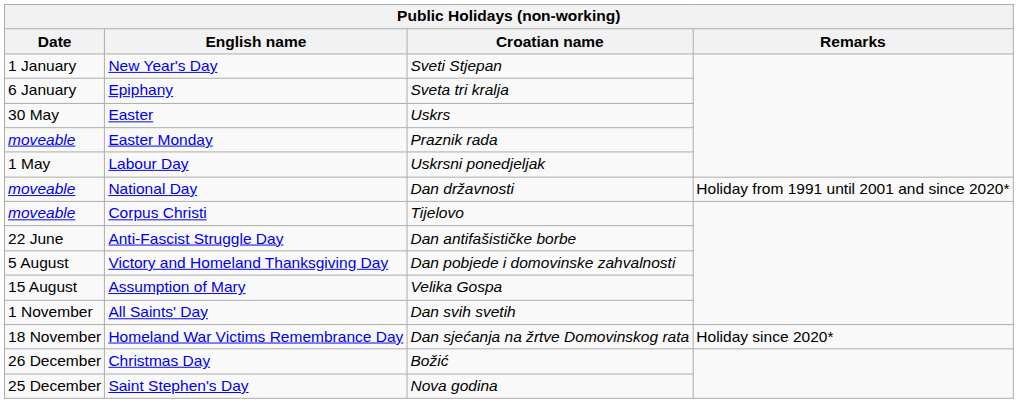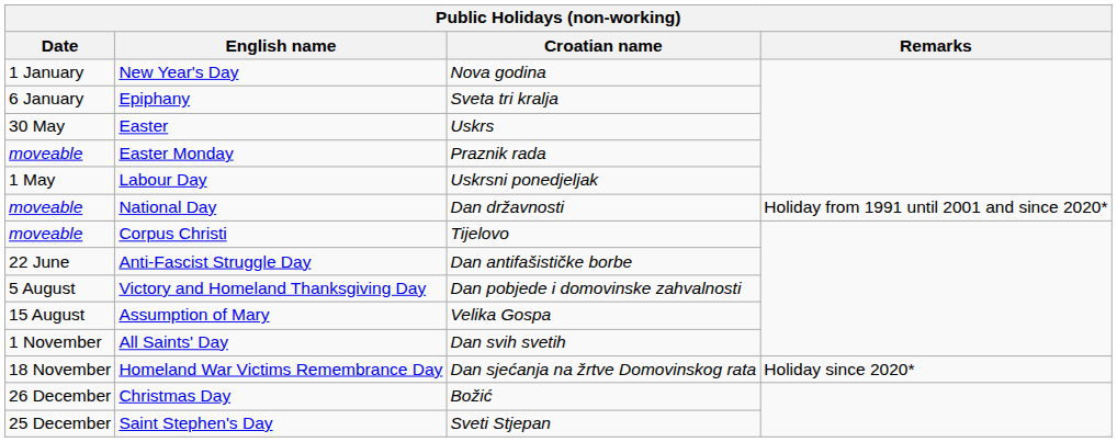New Year's Day | Croatian name: Sveti Stjepan -> Nova godina
Saint Stephen's Day | Croatian name: Nova godina -> Sveti Stjepan
